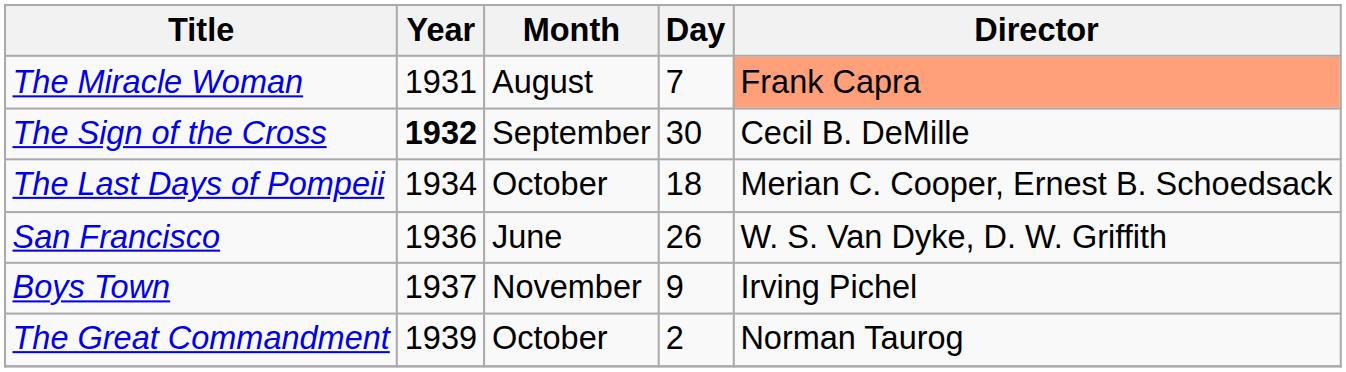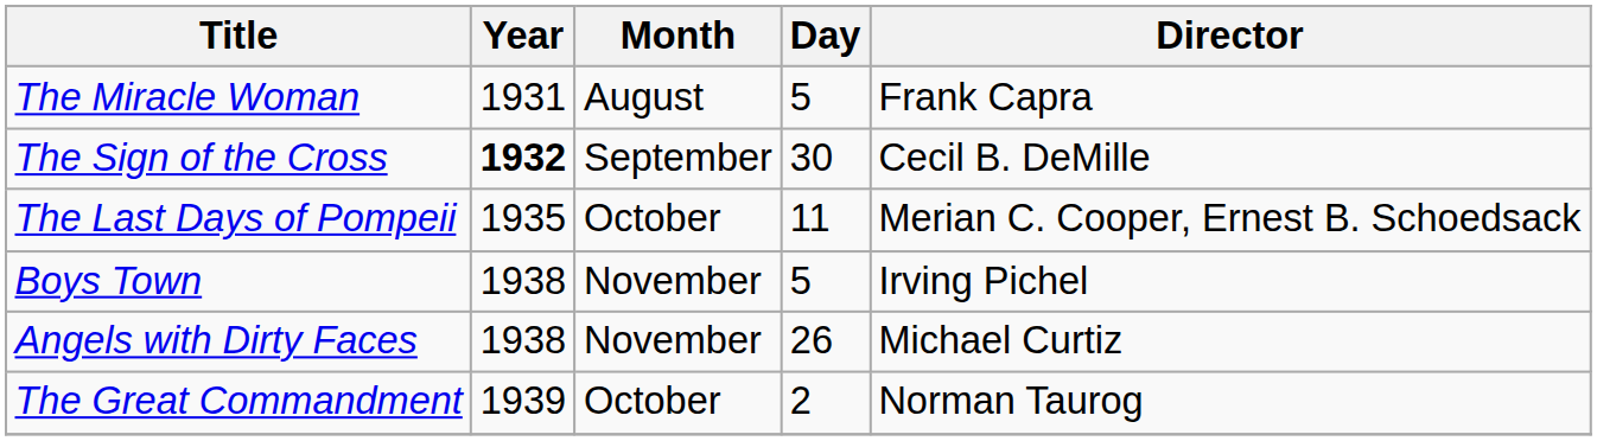The Miracle Woman | Day: 7 -> 5
The Miracle Woman | Director: lightsalmon background -> no background
The Last Days of Pompeii | Year: 1934 -> 1935
The Last Days of Pompeii | Day: 18 -> 11
- row: San Francisco | 1936 | June | 26 | W. S. Van Dyke, D. W. Griffith
Boys Town | Year: 1937 -> 1938
Boys Town | Day: 9 -> 5
+ row: Angels with Dirty Faces | 1938 | November | 26 | Michael Curtiz
